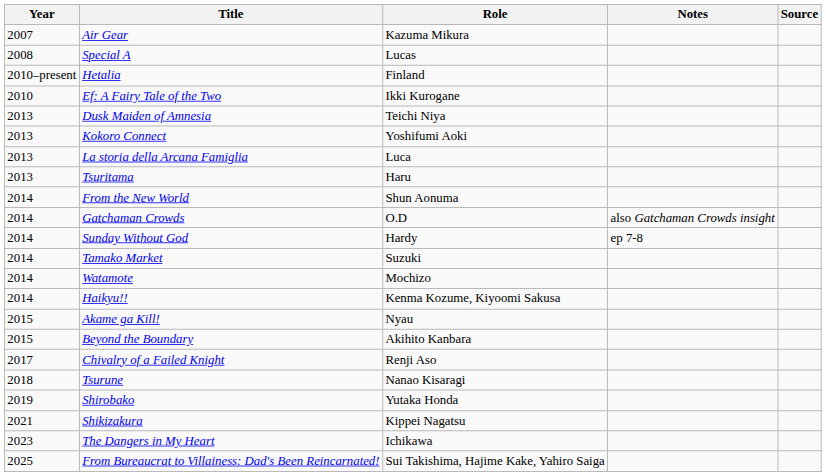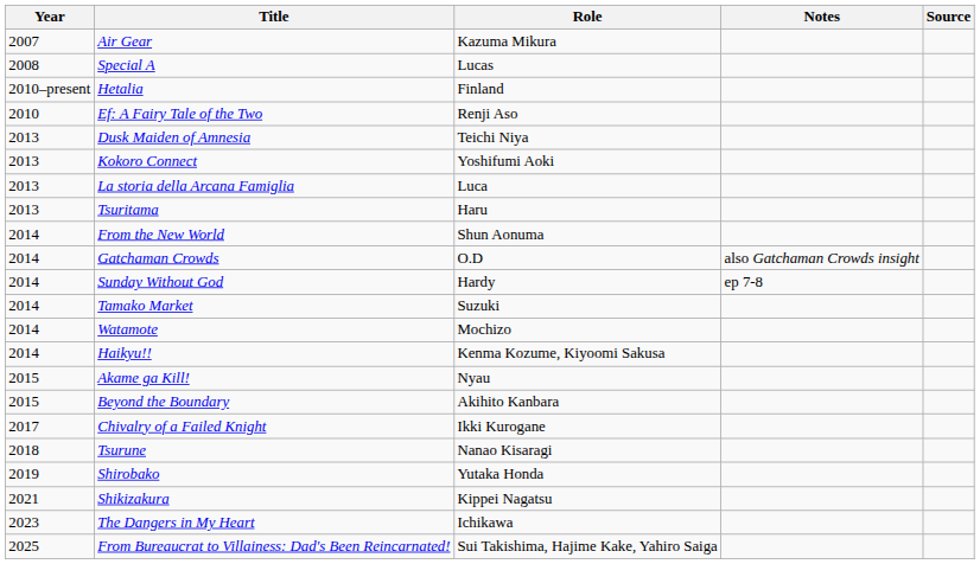Ef: A Fairy Tale of the Two | Role: Ikki Kurogane -> Renji Aso
Chivalry of a Failed Knight | Role: Renji Aso -> Ikki Kurogane
